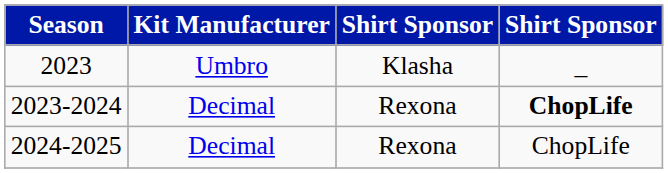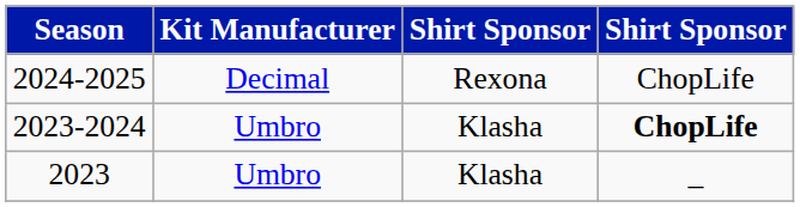rows swapped: 2023 <-> 2024-2025
2023-2024 | Kit Manufacturer: Decimal -> Umbro
2023-2024 | column 3: Rexona -> Klasha
